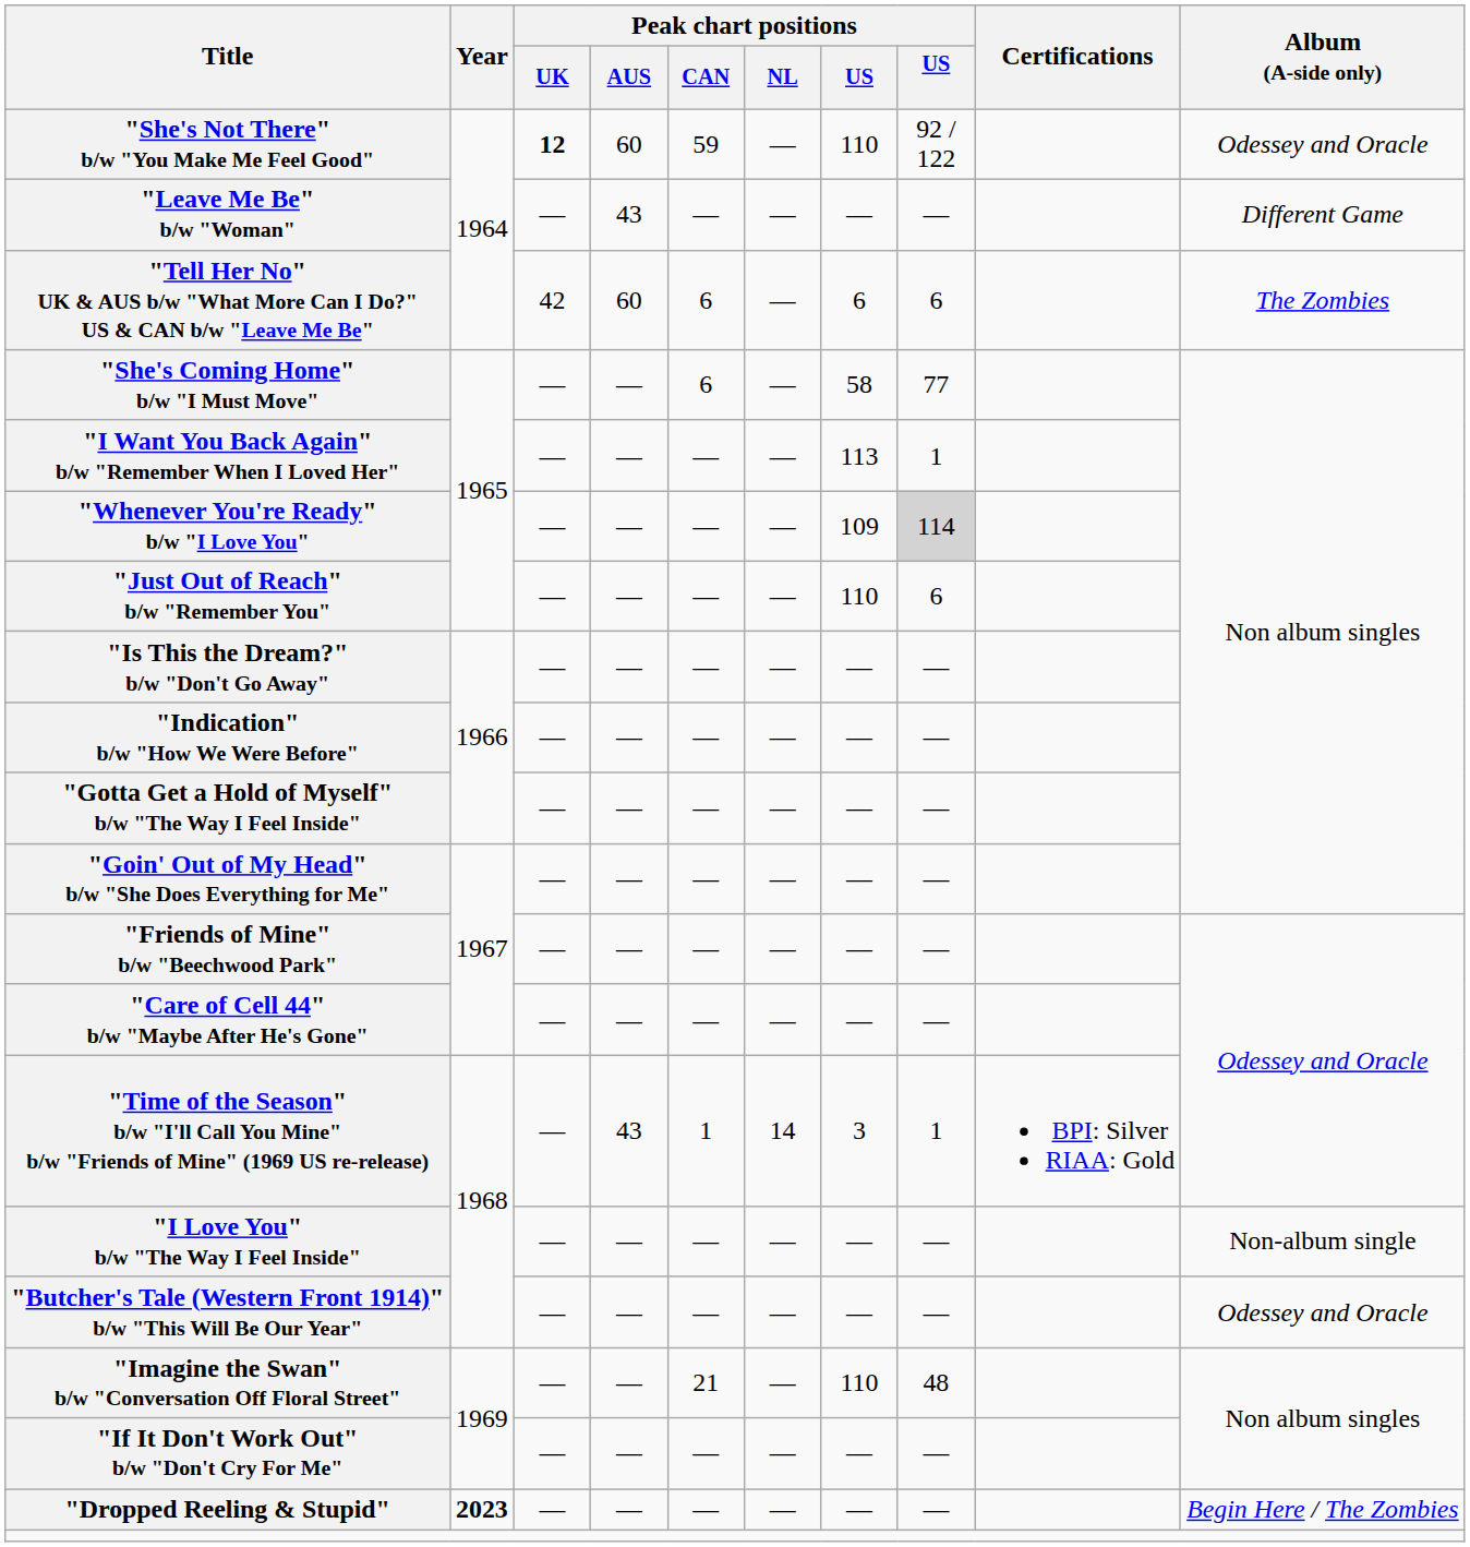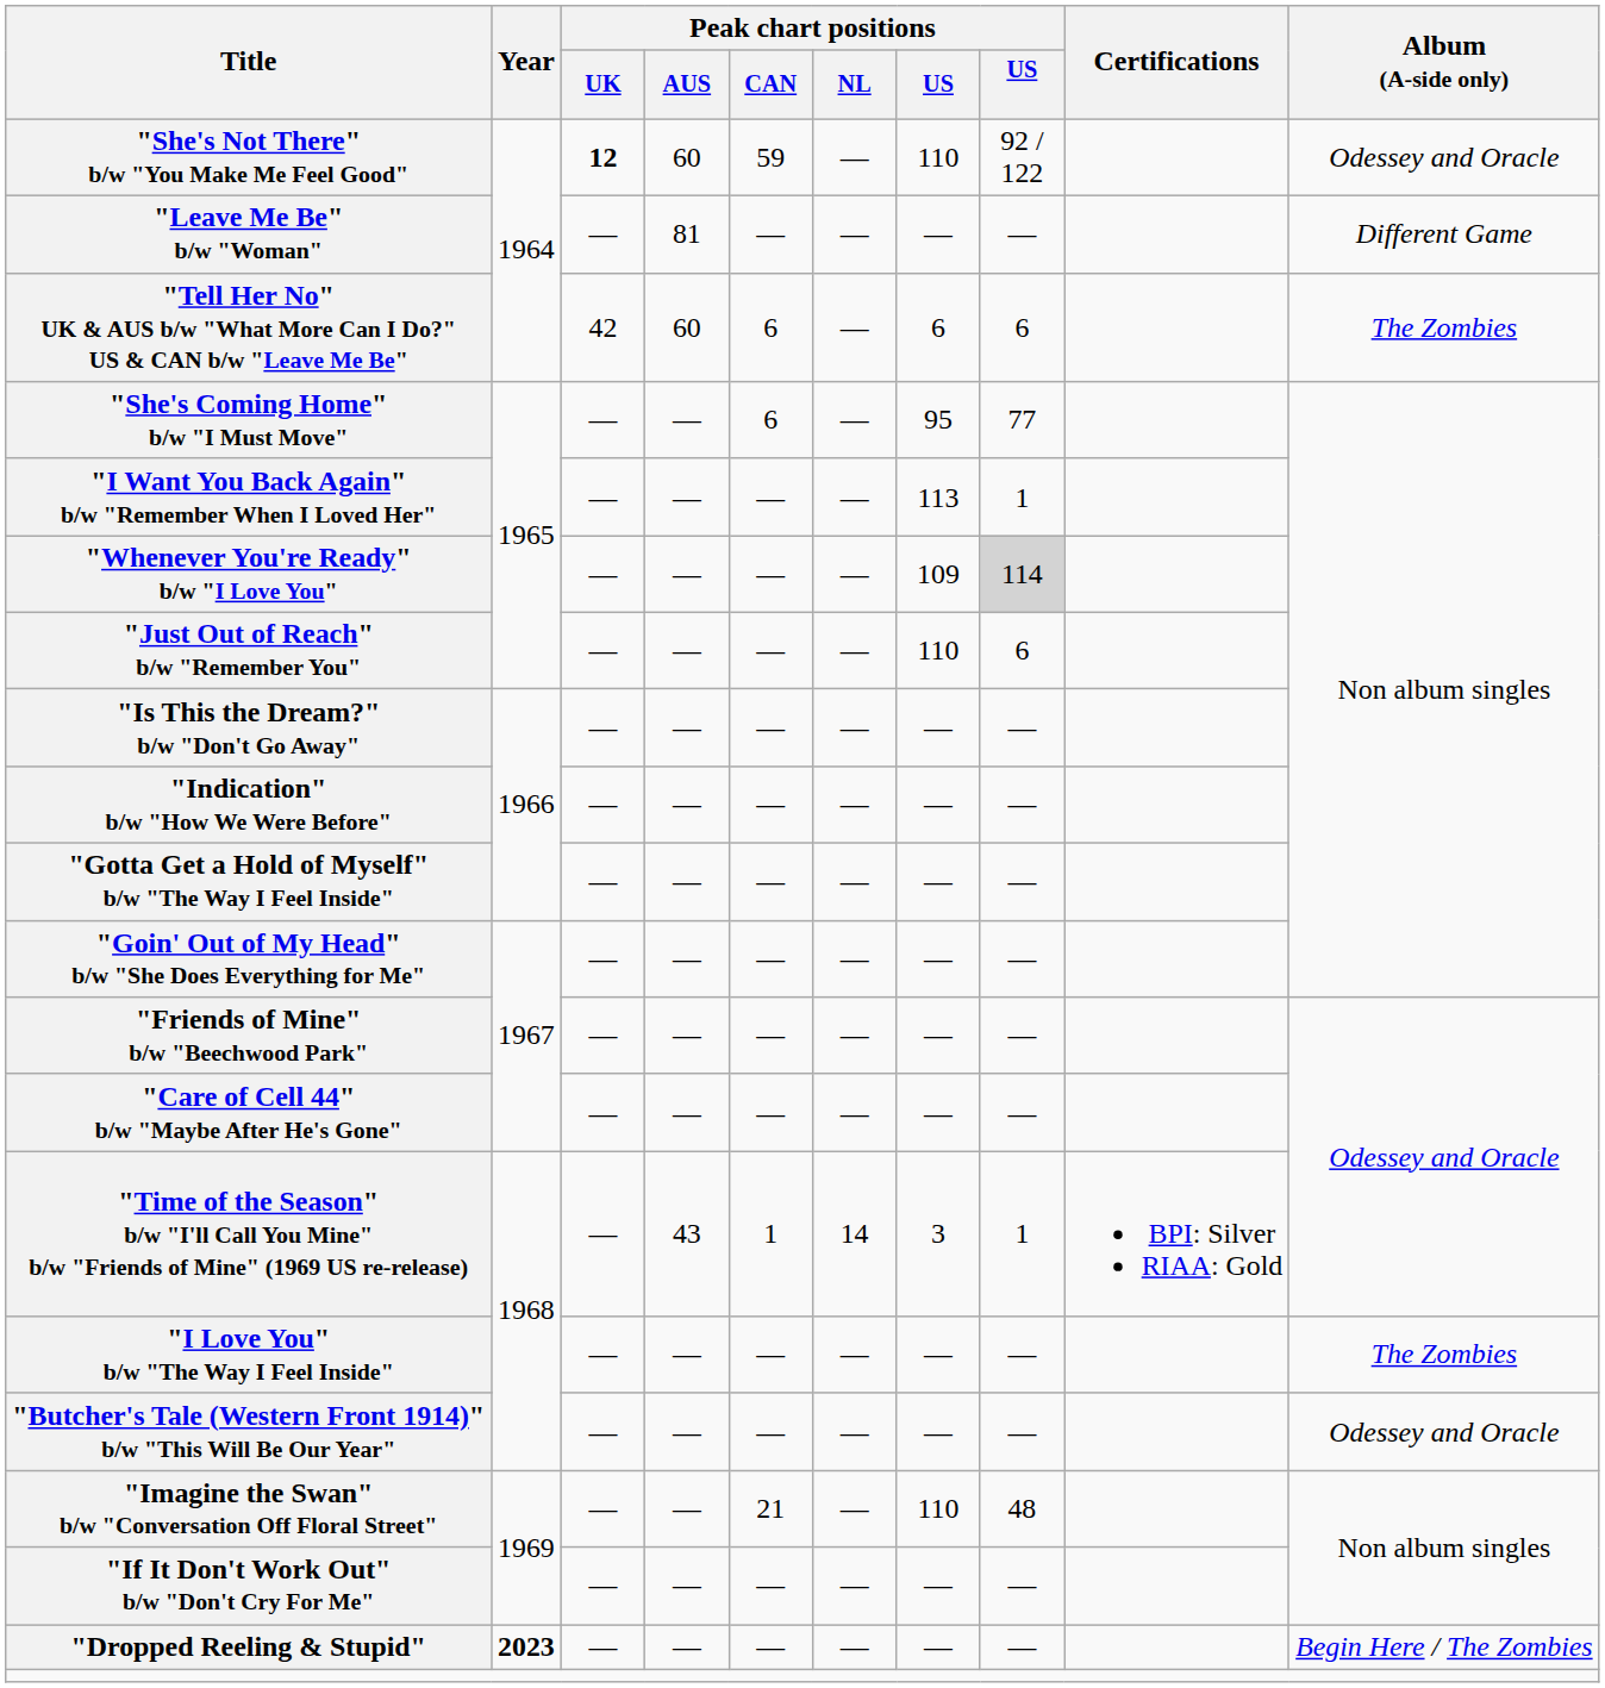"Leave Me Be" b/w "Woman" | Peak chart positions / AUS: 43 -> 81
"She's Coming Home" b/w "I Must Move" | column 7: 58 -> 95
"I Love You" b/w "The Way I Feel Inside" | Album (A-side only): Non-album single -> The Zombies
